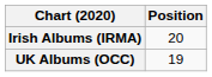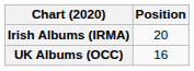UK Albums (OCC) | Position: 19 -> 16
